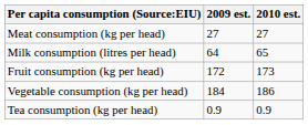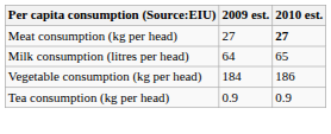Meat consumption (kg per head) | 2010 est.: normal -> bold
- row: Fruit consumption (kg per head) | 172 | 173
